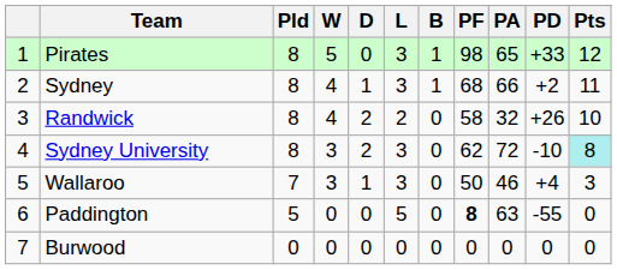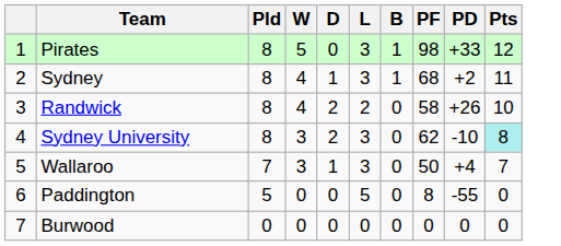- column: PA | 65 | 66 | 32 | 72 | 46 | 63 | 0
Wallaroo | Pts: 3 -> 7
Paddington | PF: bold -> normal
